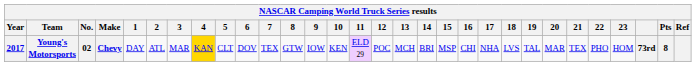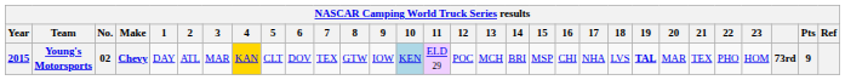Young's Motorsports | Year: 2017 -> 2015
Young's Motorsports | 10: no background -> lightblue background
Young's Motorsports | 19: normal -> bold
Young's Motorsports | Pts: 8 -> 9
